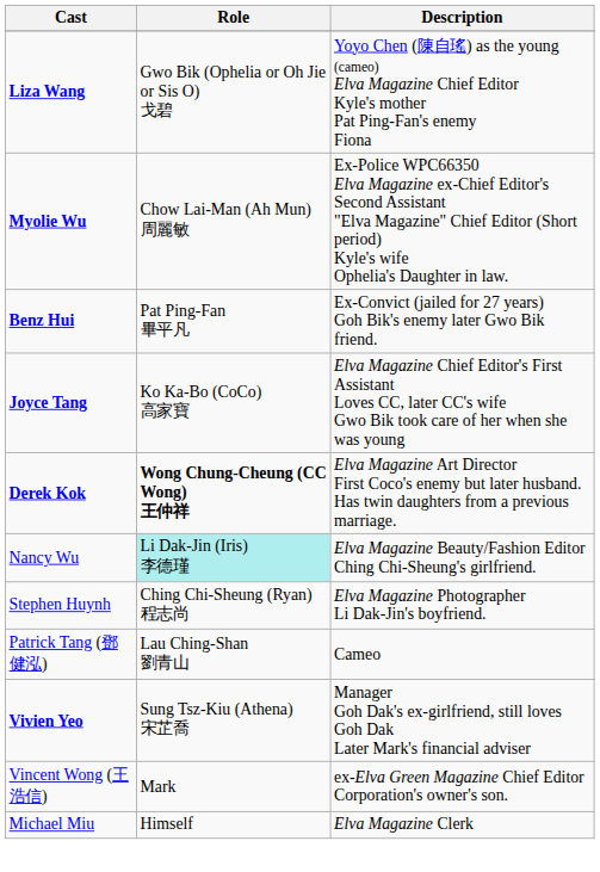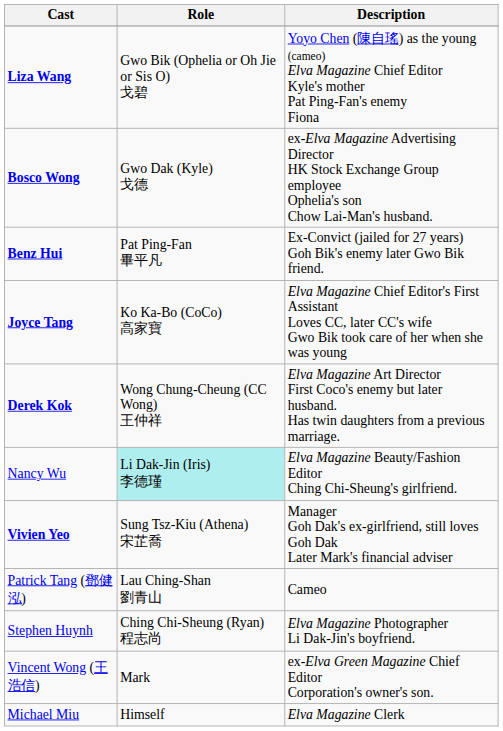+ row: Bosco Wong | Gwo Dak (Kyle) 戈德 | ex-Elva Magazine Advertising Director HK Stock Exchange Group employee Ophelia's son Chow Lai-Man's husband.
- row: Myolie Wu | Chow Lai-Man (Ah Mun) 周麗敏 | Ex-Police WPC66350 Elva Magazine ex-Chief Editor's Second Assistant "Elva Magazine" Chief Editor (Short period) Kyle's wife Ophelia's Daughter in law.
Derek Kok | Role: bold -> normal
rows swapped: Stephen Huynh <-> Vivien Yeo
